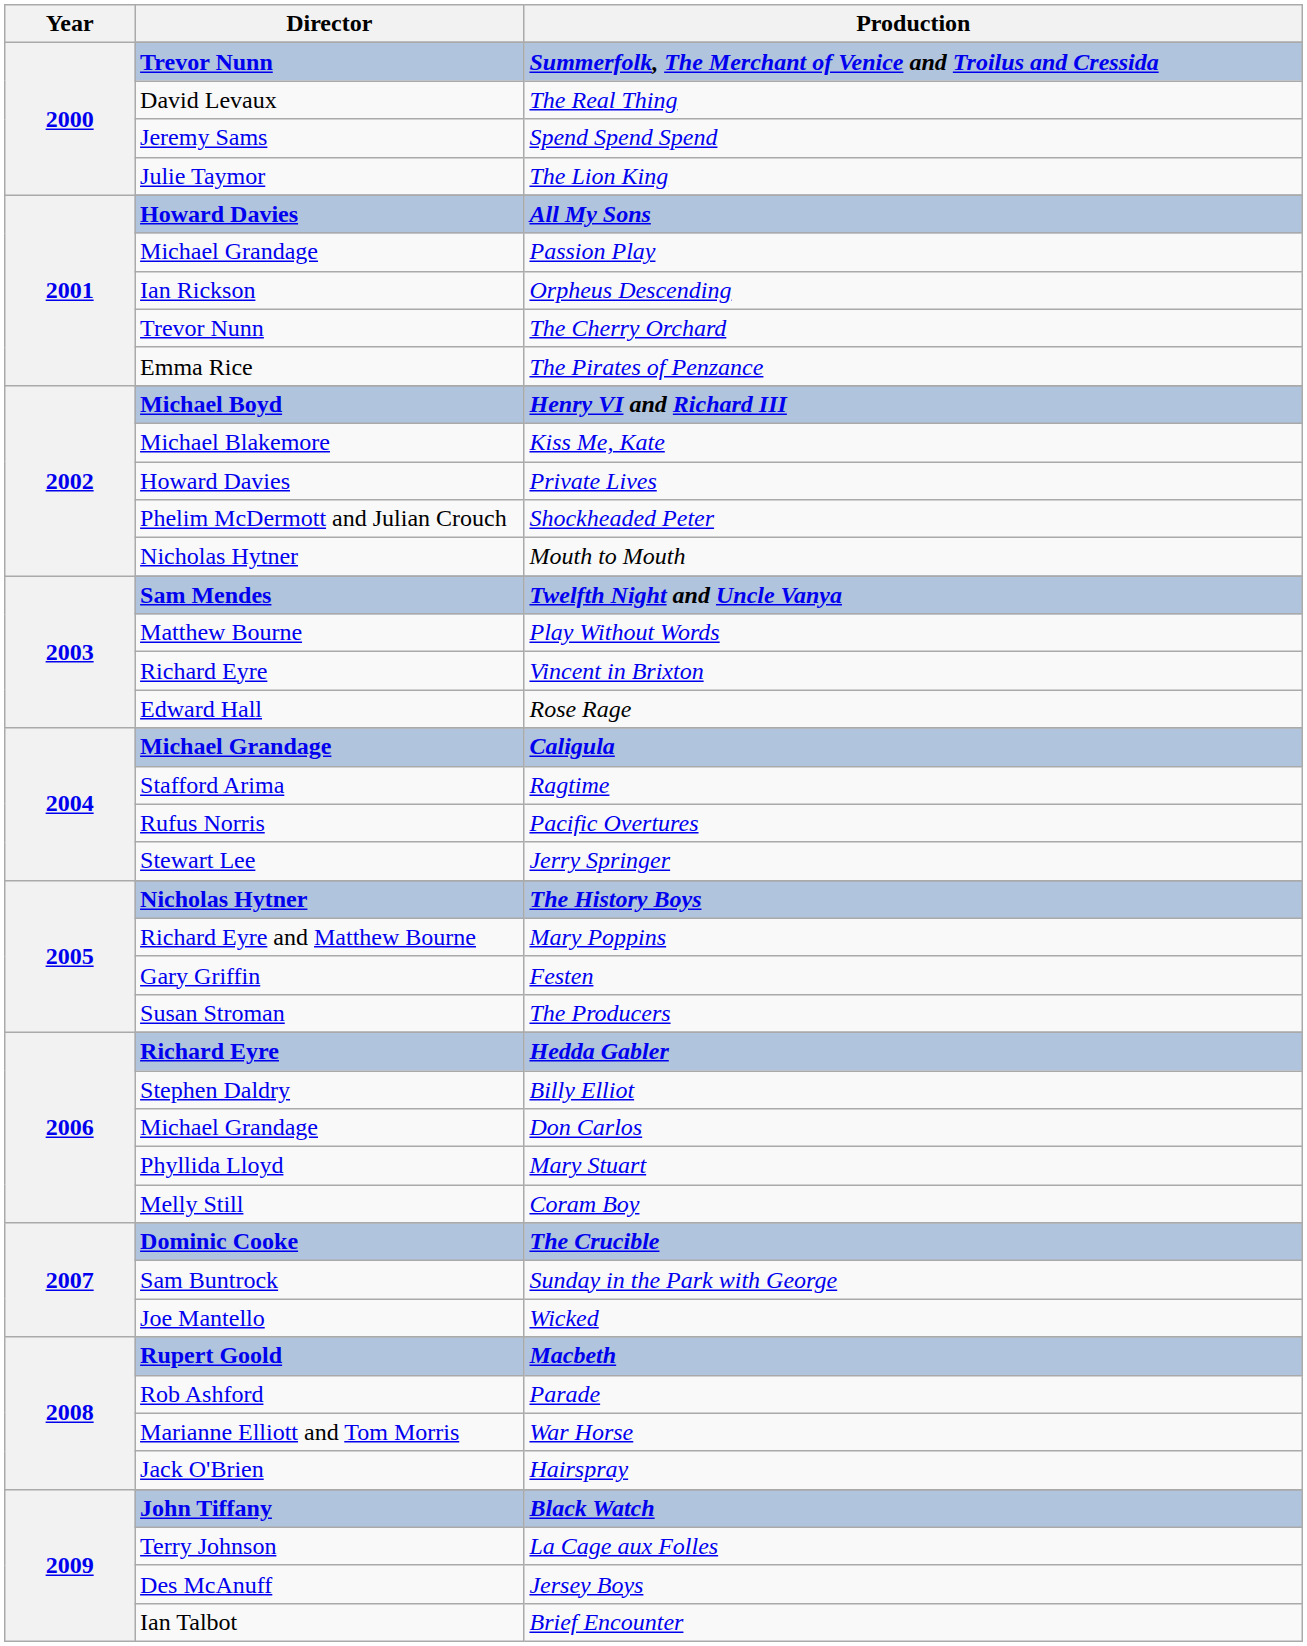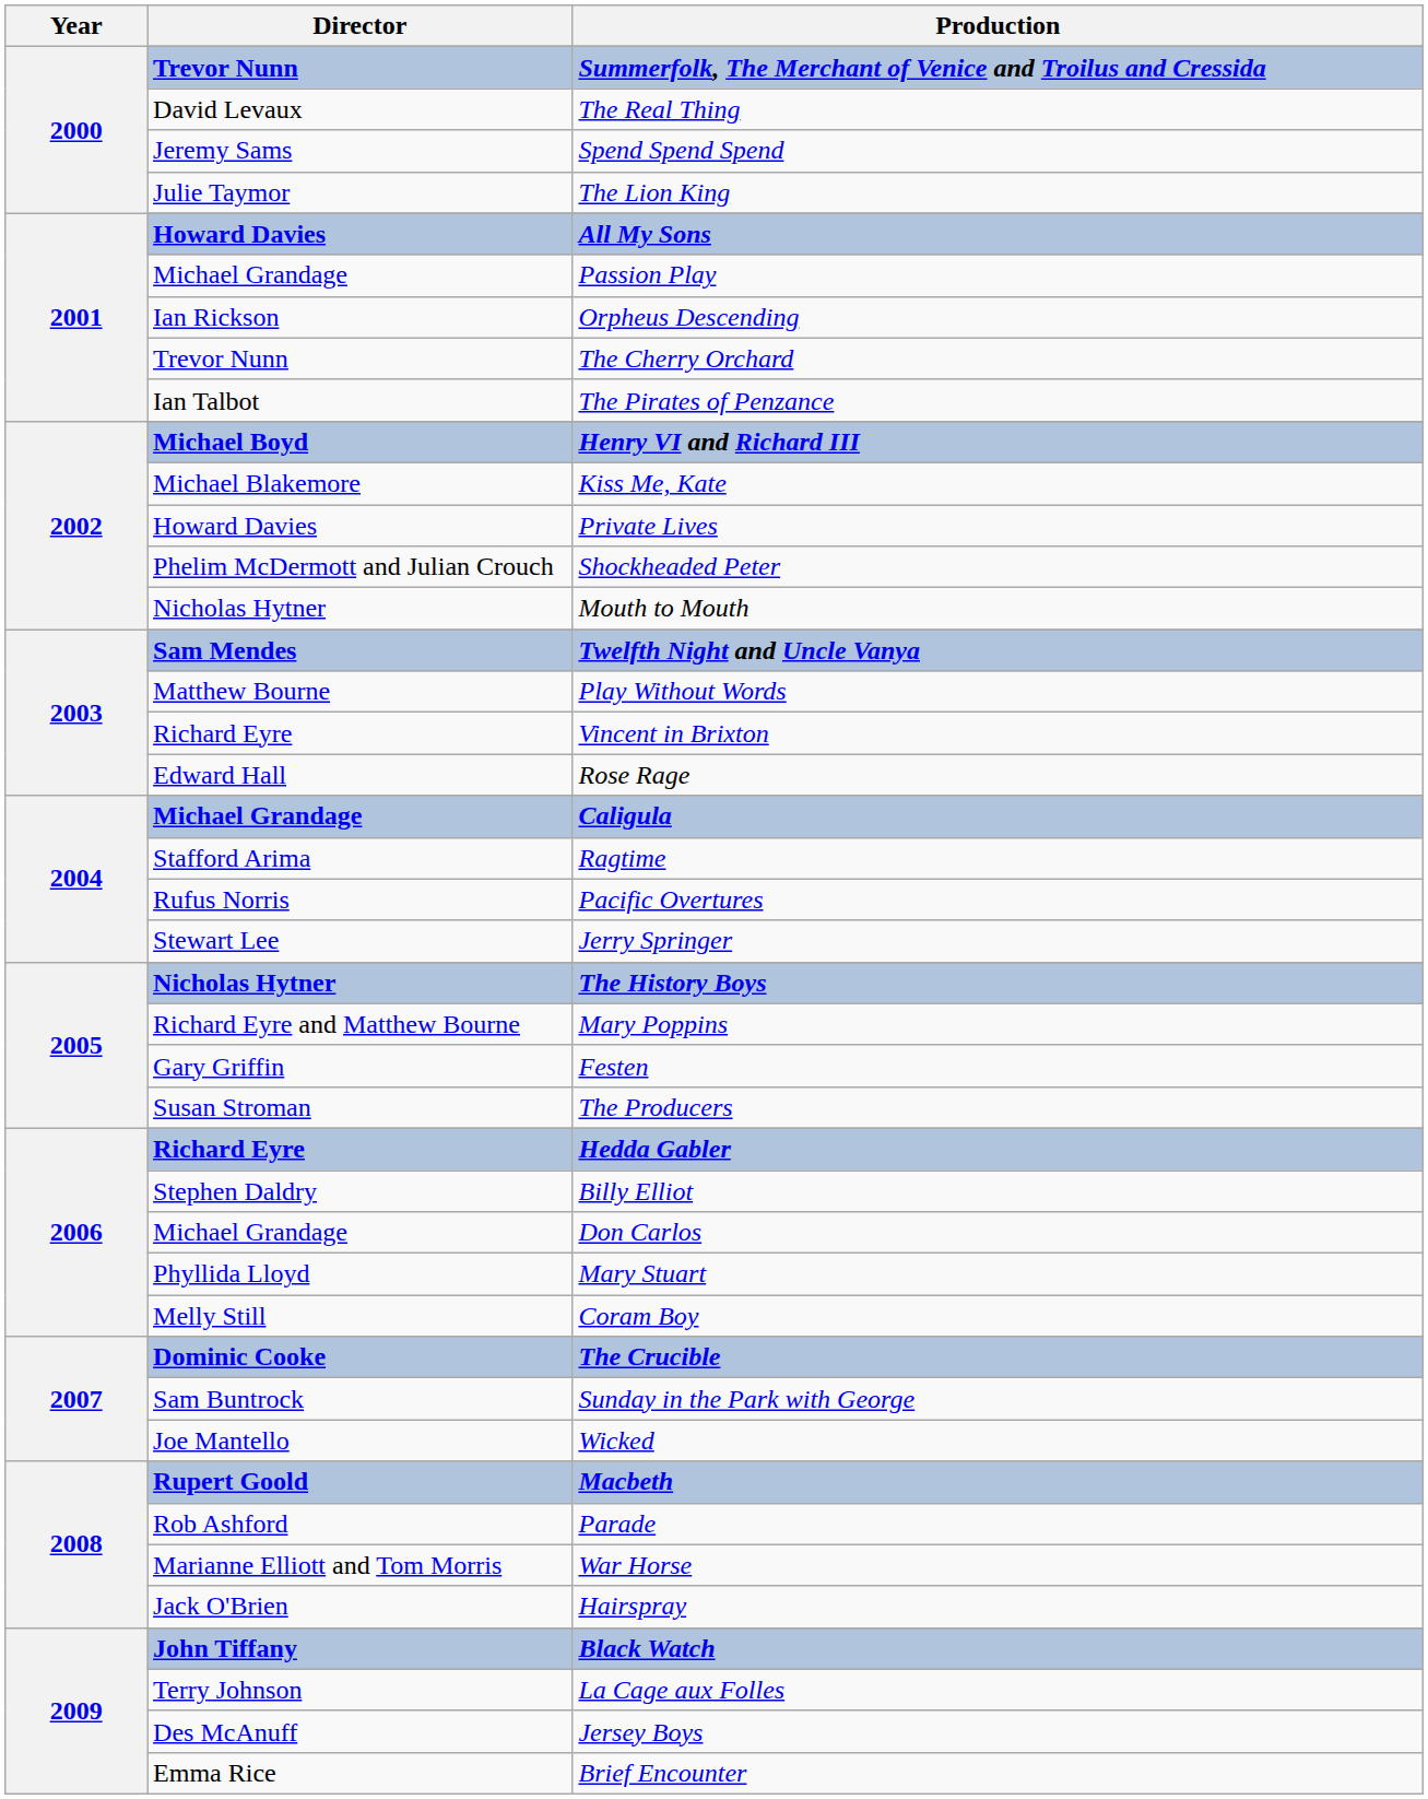The Pirates of Penzance | Director: Emma Rice -> Ian Talbot
Brief Encounter | Director: Ian Talbot -> Emma Rice
